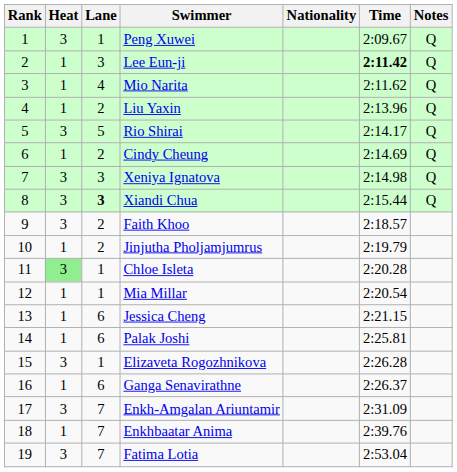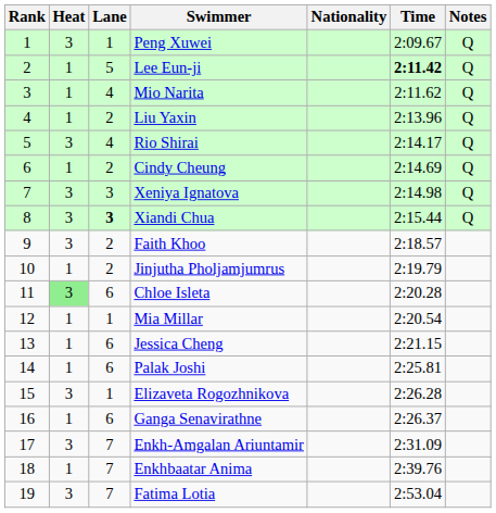Lee Eun-ji | Lane: 3 -> 5
Rio Shirai | Lane: 5 -> 4
Chloe Isleta | Lane: 1 -> 6
